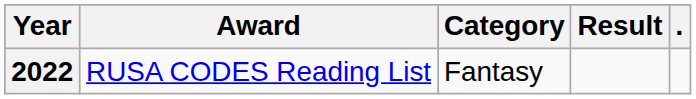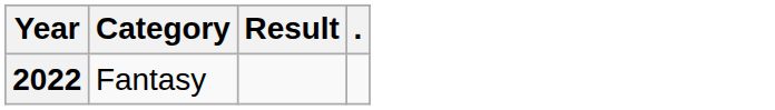- column: Award | RUSA CODES Reading List
